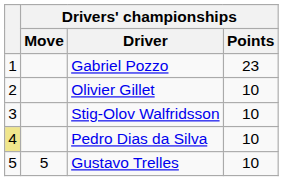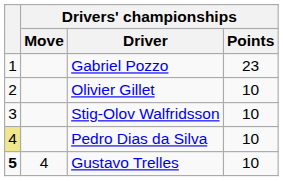Gustavo Trelles | column 1: normal -> bold
Gustavo Trelles | Drivers' championships / Move: 5 -> 4
